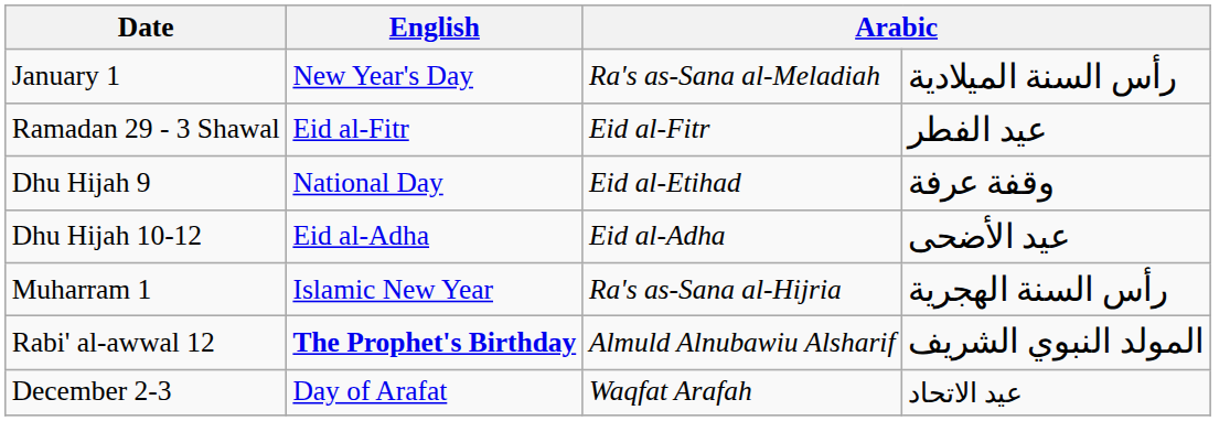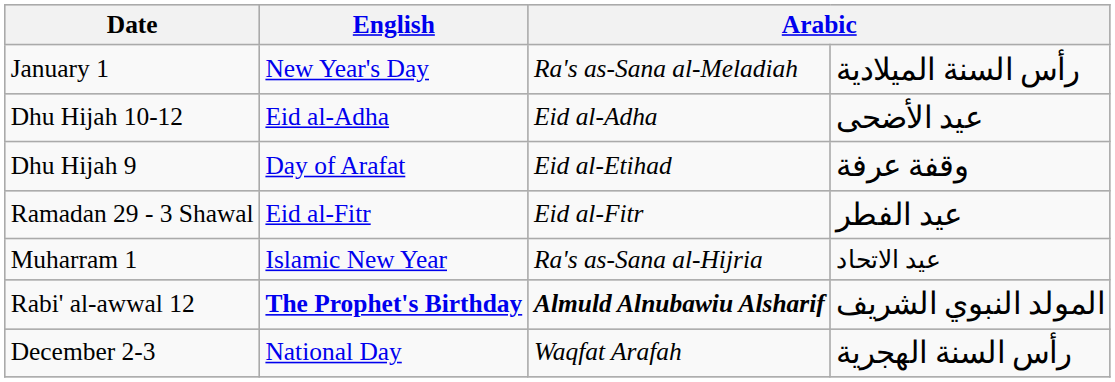rows swapped: Ramadan 29 - 3 Shawal <-> Dhu Hijah 10-12
Dhu Hijah 9 | English: National Day -> Day of Arafat
Muharram 1 | column 4: رأس السنة الهجرية -> عيد الاتحاد
Rabi' al-awwal 12 | column 3: normal -> bold
December 2-3 | English: Day of Arafat -> National Day
December 2-3 | column 4: عيد الاتحاد -> رأس السنة الهجرية
